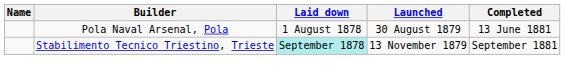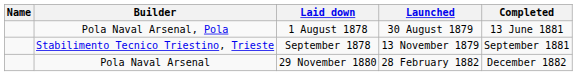Stabilimento Tecnico Triestino, Trieste | Laid down: paleturquoise background -> no background
+ row: Pola Naval Arsenal | 29 November 1880 | 28 February 1882 | December 1882
